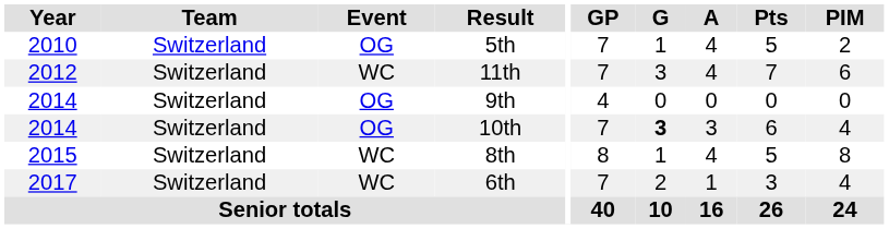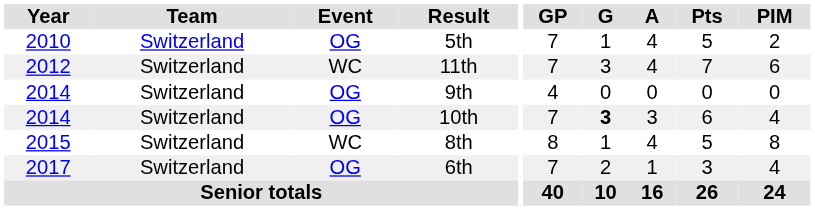6th | Event: WC -> OG
